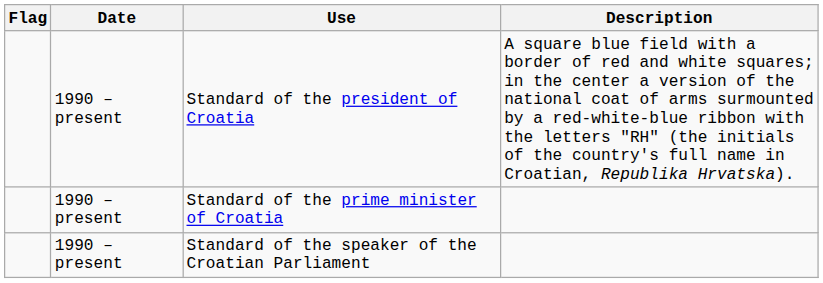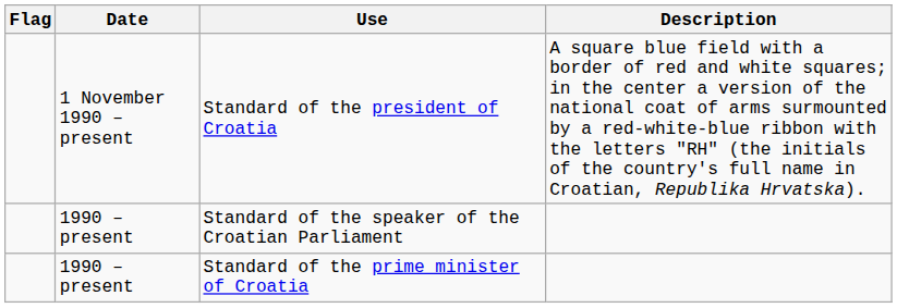Standard of the president of Croatia | Date: 1990 – present -> 1 November 1990 – present
rows swapped: Standard of the prime minister of Croatia <-> Standard of the speaker of the Croatian Parliament
